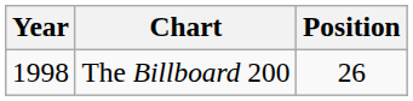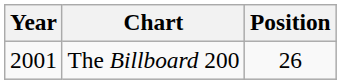The Billboard 200 | Year: 1998 -> 2001
